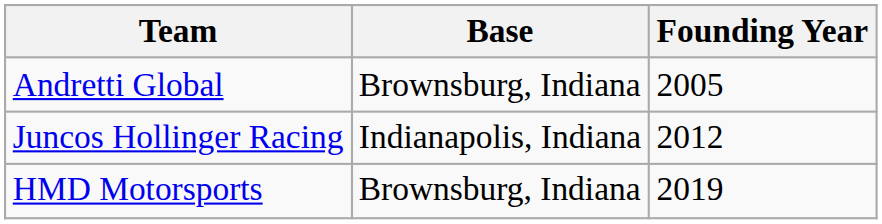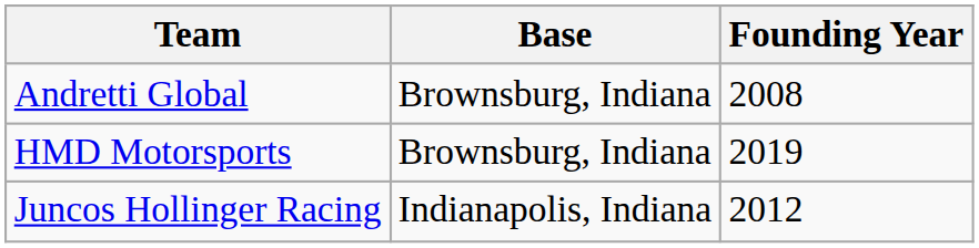Andretti Global | Founding Year: 2005 -> 2008
rows swapped: HMD Motorsports <-> Juncos Hollinger Racing
